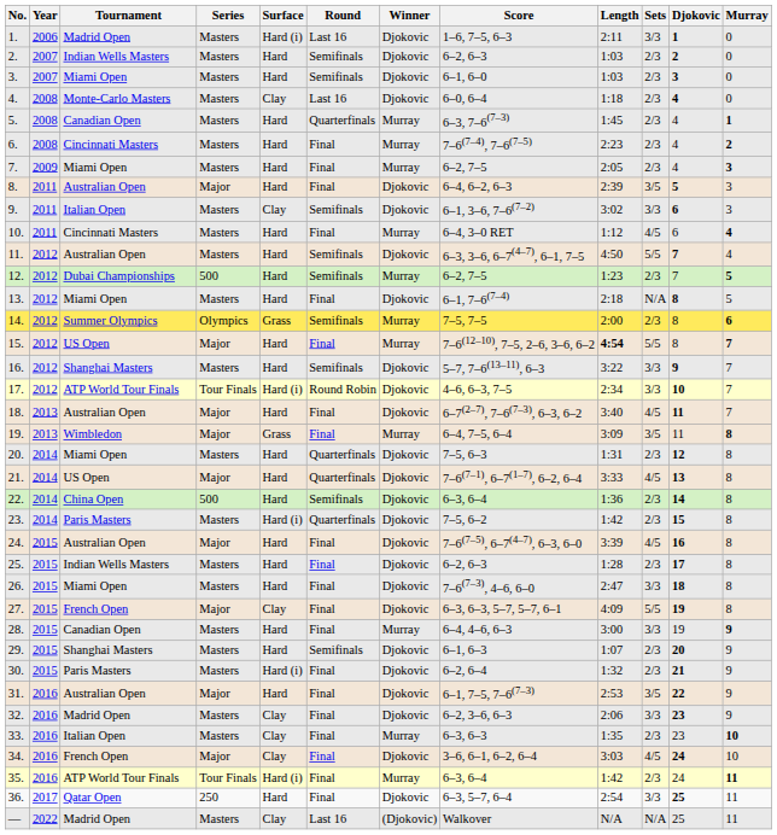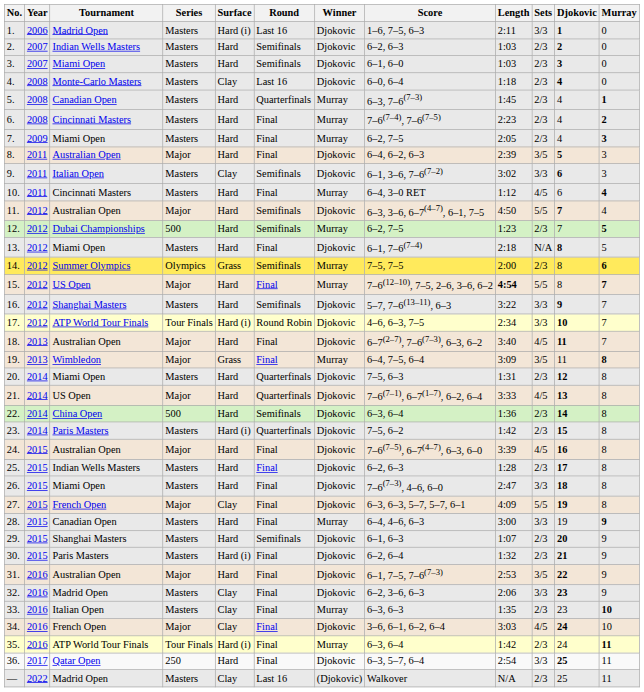11. | Series: Masters -> Major
— | Sets: N/A -> 2/3
